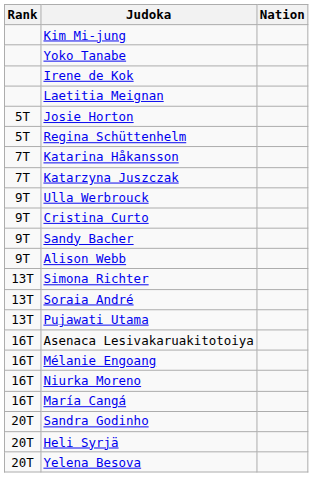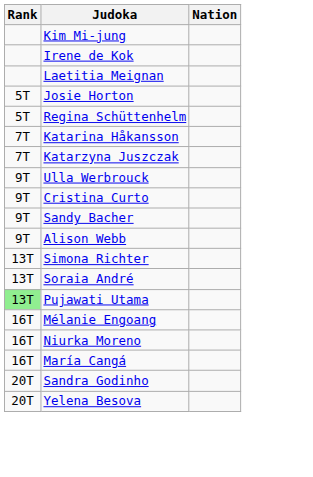- row: Yoko Tanabe
Pujawati Utama | Rank: no background -> lightgreen background
- row: 16T | Asenaca Lesivakaruakitotoiya
- row: 20T | Heli Syrjä
